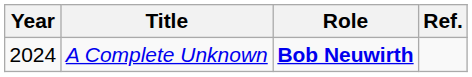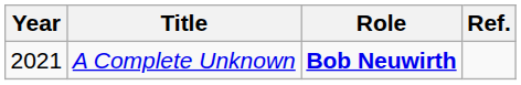A Complete Unknown | Year: 2024 -> 2021
